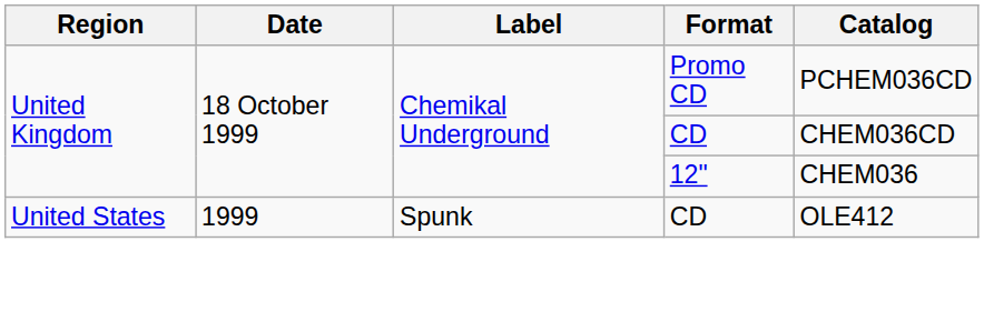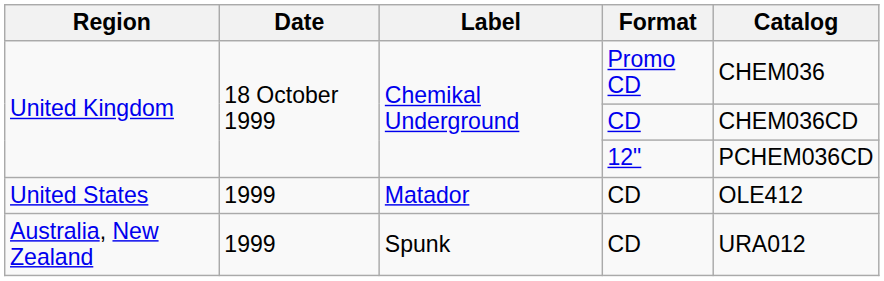United Kingdom / Promo CD | Catalog: PCHEM036CD -> CHEM036
United Kingdom / 12" | Catalog: CHEM036 -> PCHEM036CD
United States | Label: Spunk -> Matador
+ row: Australia, New Zealand | 1999 | Spunk | CD | URA012
